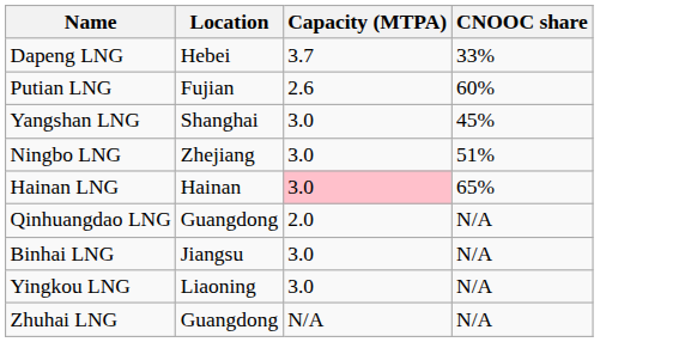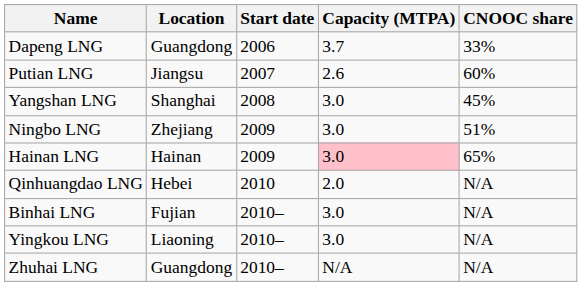+ column: Start date | 2006 | 2007 | 2008 | 2009 | 2009 | 2010 | 2010– | 2010– | 2010–
Dapeng LNG | Location: Hebei -> Guangdong
Putian LNG | Location: Fujian -> Jiangsu
Qinhuangdao LNG | Location: Guangdong -> Hebei
Binhai LNG | Location: Jiangsu -> Fujian
